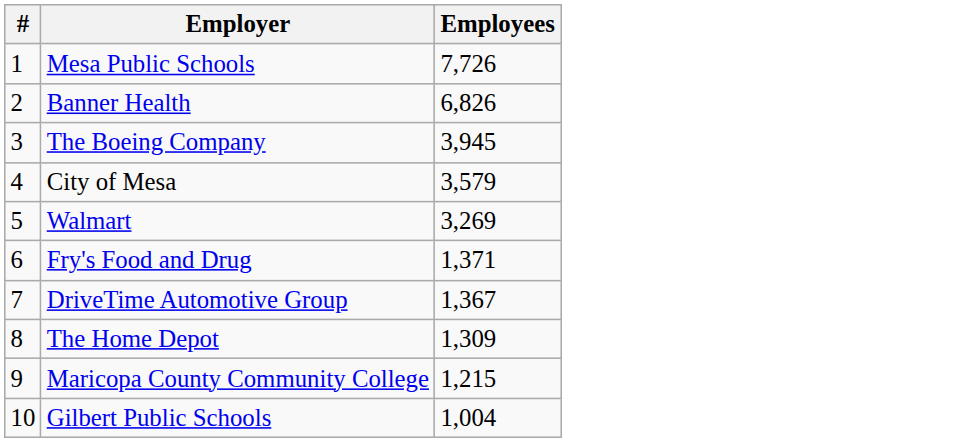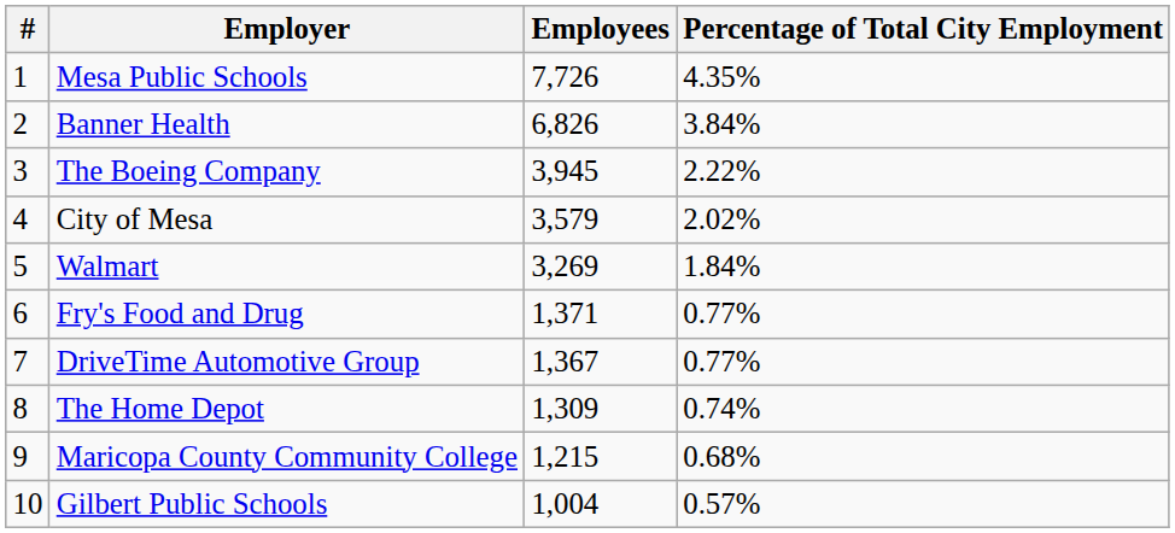+ column: Percentage of Total City Employment | 4.35% | 3.84% | 2.22% | 2.02% | 1.84% | 0.77% | 0.77% | 0.74% | 0.68% | 0.57%
